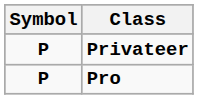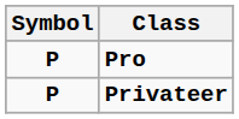rows swapped: Pro <-> Privateer
